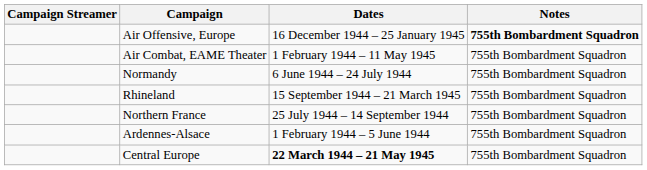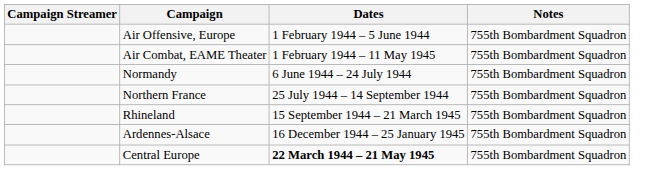Air Offensive, Europe | Dates: 16 December 1944 – 25 January 1945 -> 1 February 1944 – 5 June 1944
Air Offensive, Europe | Notes: bold -> normal
rows swapped: Northern France <-> Rhineland
Ardennes-Alsace | Dates: 1 February 1944 – 5 June 1944 -> 16 December 1944 – 25 January 1945
